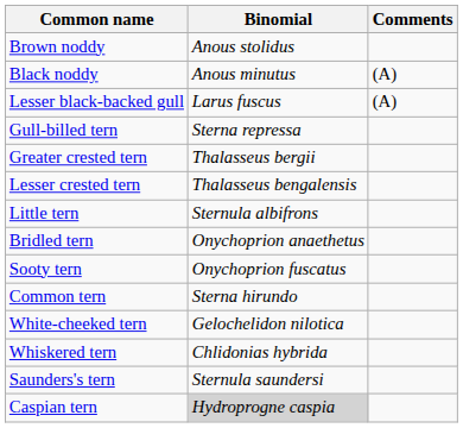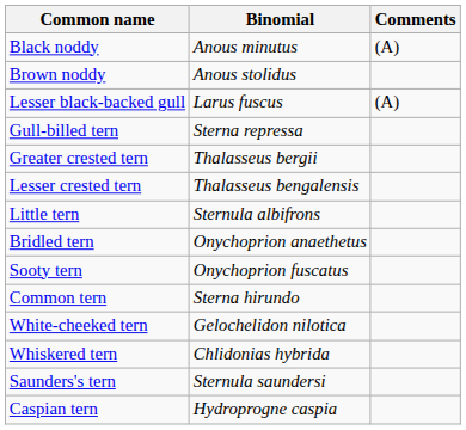rows swapped: Brown noddy <-> Black noddy
Caspian tern | Binomial: lightgrey background -> no background
